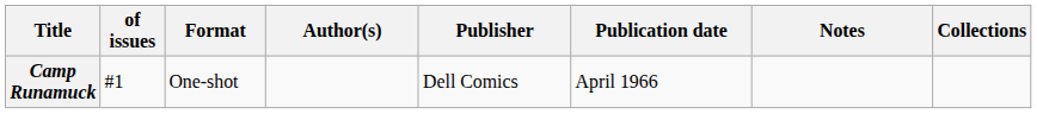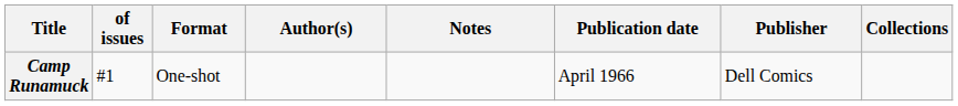columns swapped: Publisher <-> Notes
